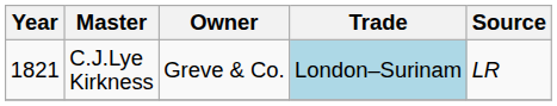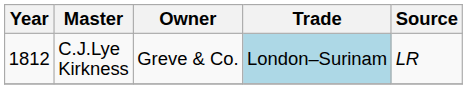C.J.Lye Kirkness | Year: 1821 -> 1812
